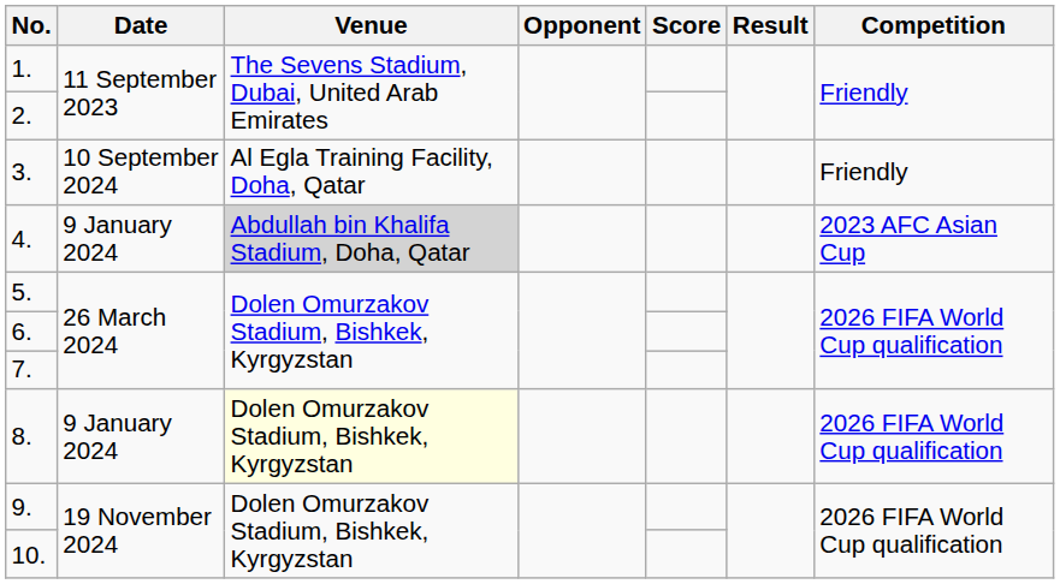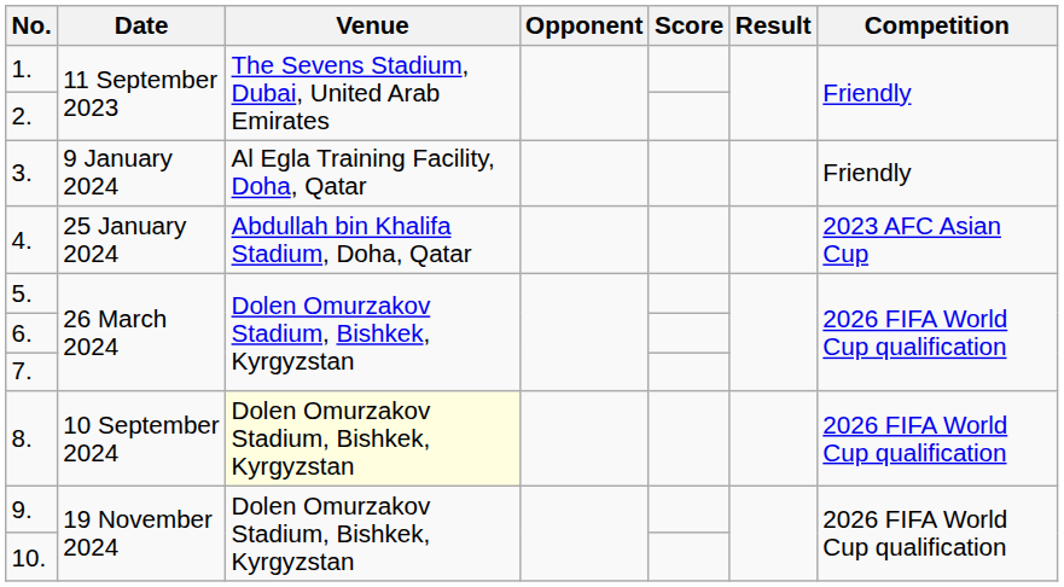3. | Date: 10 September 2024 -> 9 January 2024
4. | Date: 9 January 2024 -> 25 January 2024
4. | Venue: lightgrey background -> no background
8. | Date: 9 January 2024 -> 10 September 2024
